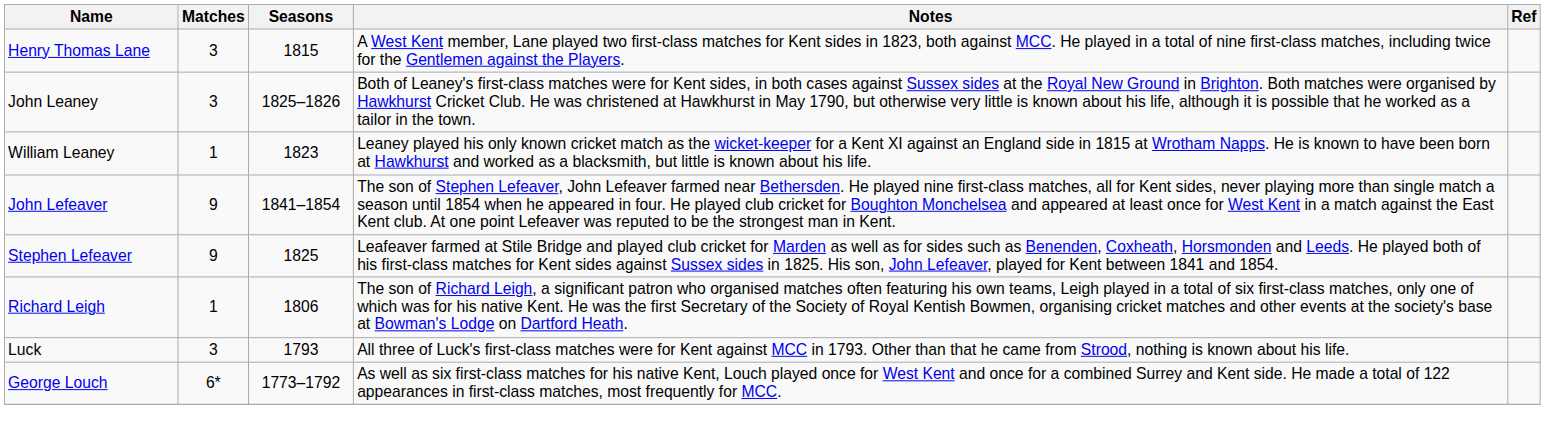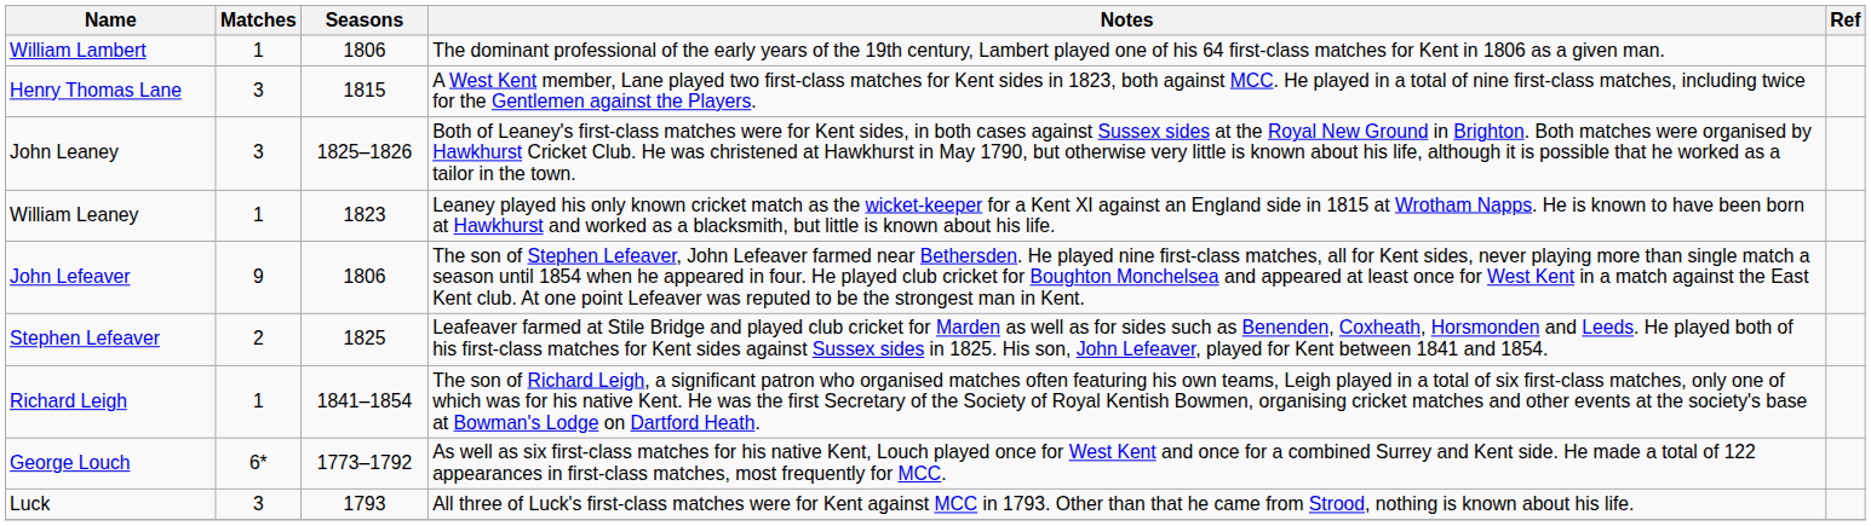+ row: William Lambert | 1 | 1806 | The dominant professional of the early years of the 19th century, Lambert played one of his 64 first-class matches for Kent in 1806 as a given man.
John Lefeaver | Seasons: 1841–1854 -> 1806
Stephen Lefeaver | Matches: 9 -> 2
Richard Leigh | Seasons: 1806 -> 1841–1854
rows swapped: George Louch <-> Luck
